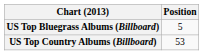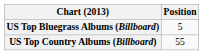US Top Country Albums (Billboard) | Position: 53 -> 55
